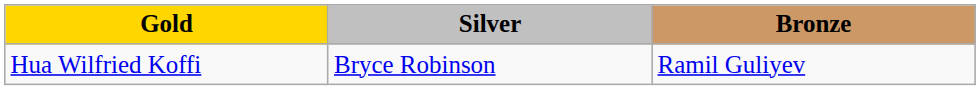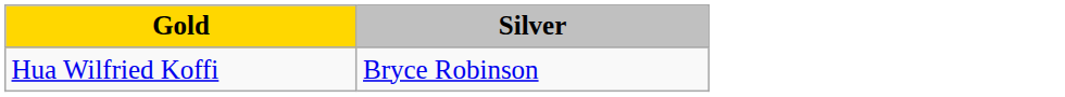- column: Bronze | Ramil Guliyev
